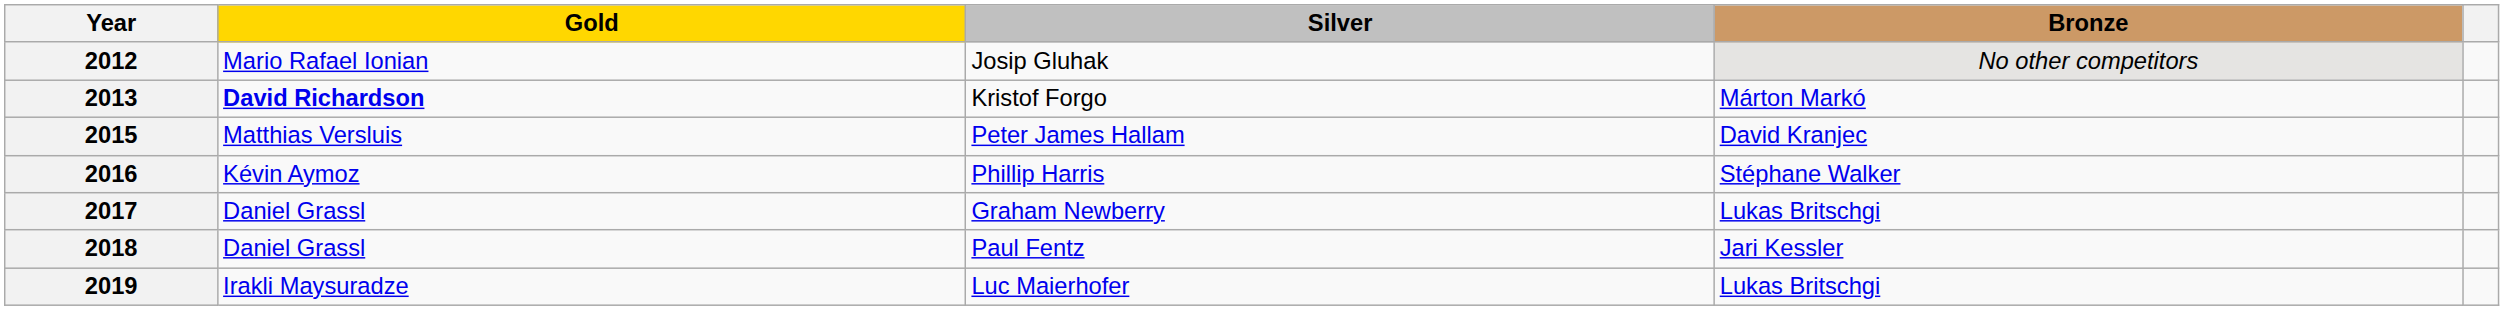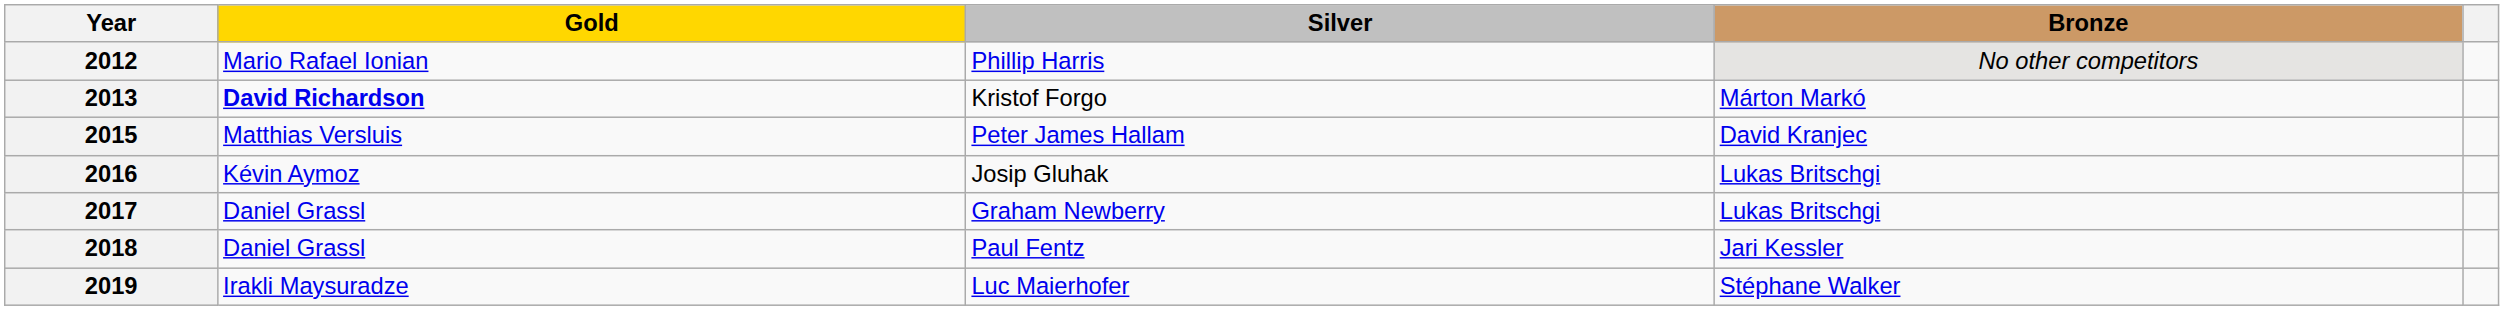2012 | Silver: Josip Gluhak -> Phillip Harris
2016 | Silver: Phillip Harris -> Josip Gluhak
2016 | Bronze: Stéphane Walker -> Lukas Britschgi
2019 | Bronze: Lukas Britschgi -> Stéphane Walker
